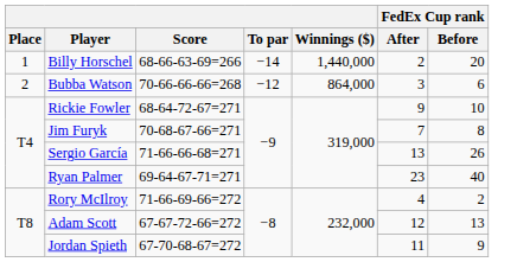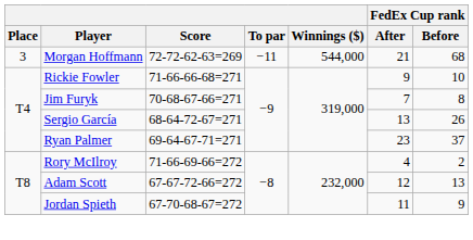- row: 1 | Billy Horschel | 68-66-63-69=266 | −14 | 1,440,000 | 2 | 20
- row: 2 | Bubba Watson | 70-66-66-66=268 | −12 | 864,000 | 3 | 6
+ row: 3 | Morgan Hoffmann | 72-72-62-63=269 | −11 | 544,000 | 21 | 68
Rickie Fowler | Score: 68-64-72-67=271 -> 71-66-66-68=271
Sergio García | Score: 71-66-66-68=271 -> 68-64-72-67=271
Ryan Palmer | FedEx Cup rank / Before: 40 -> 37
